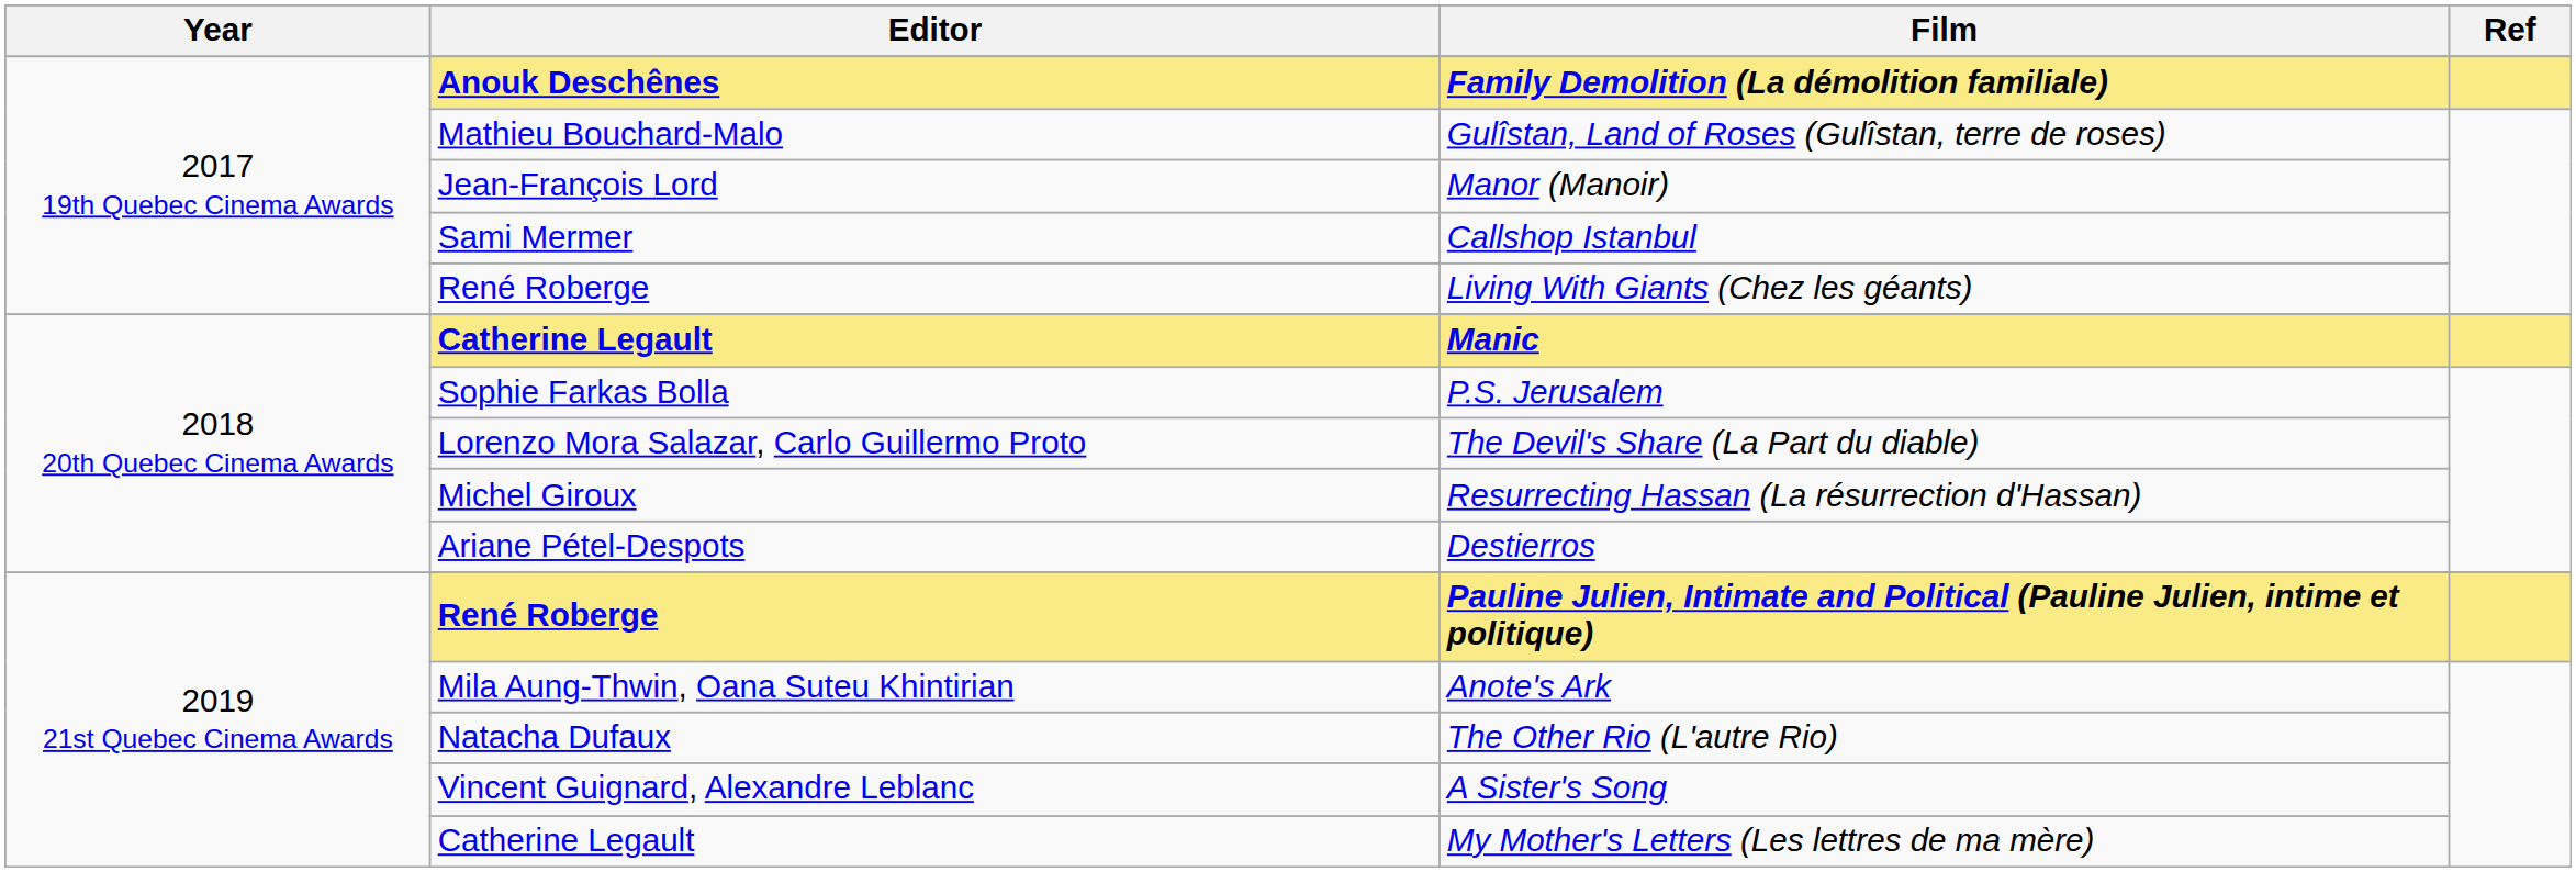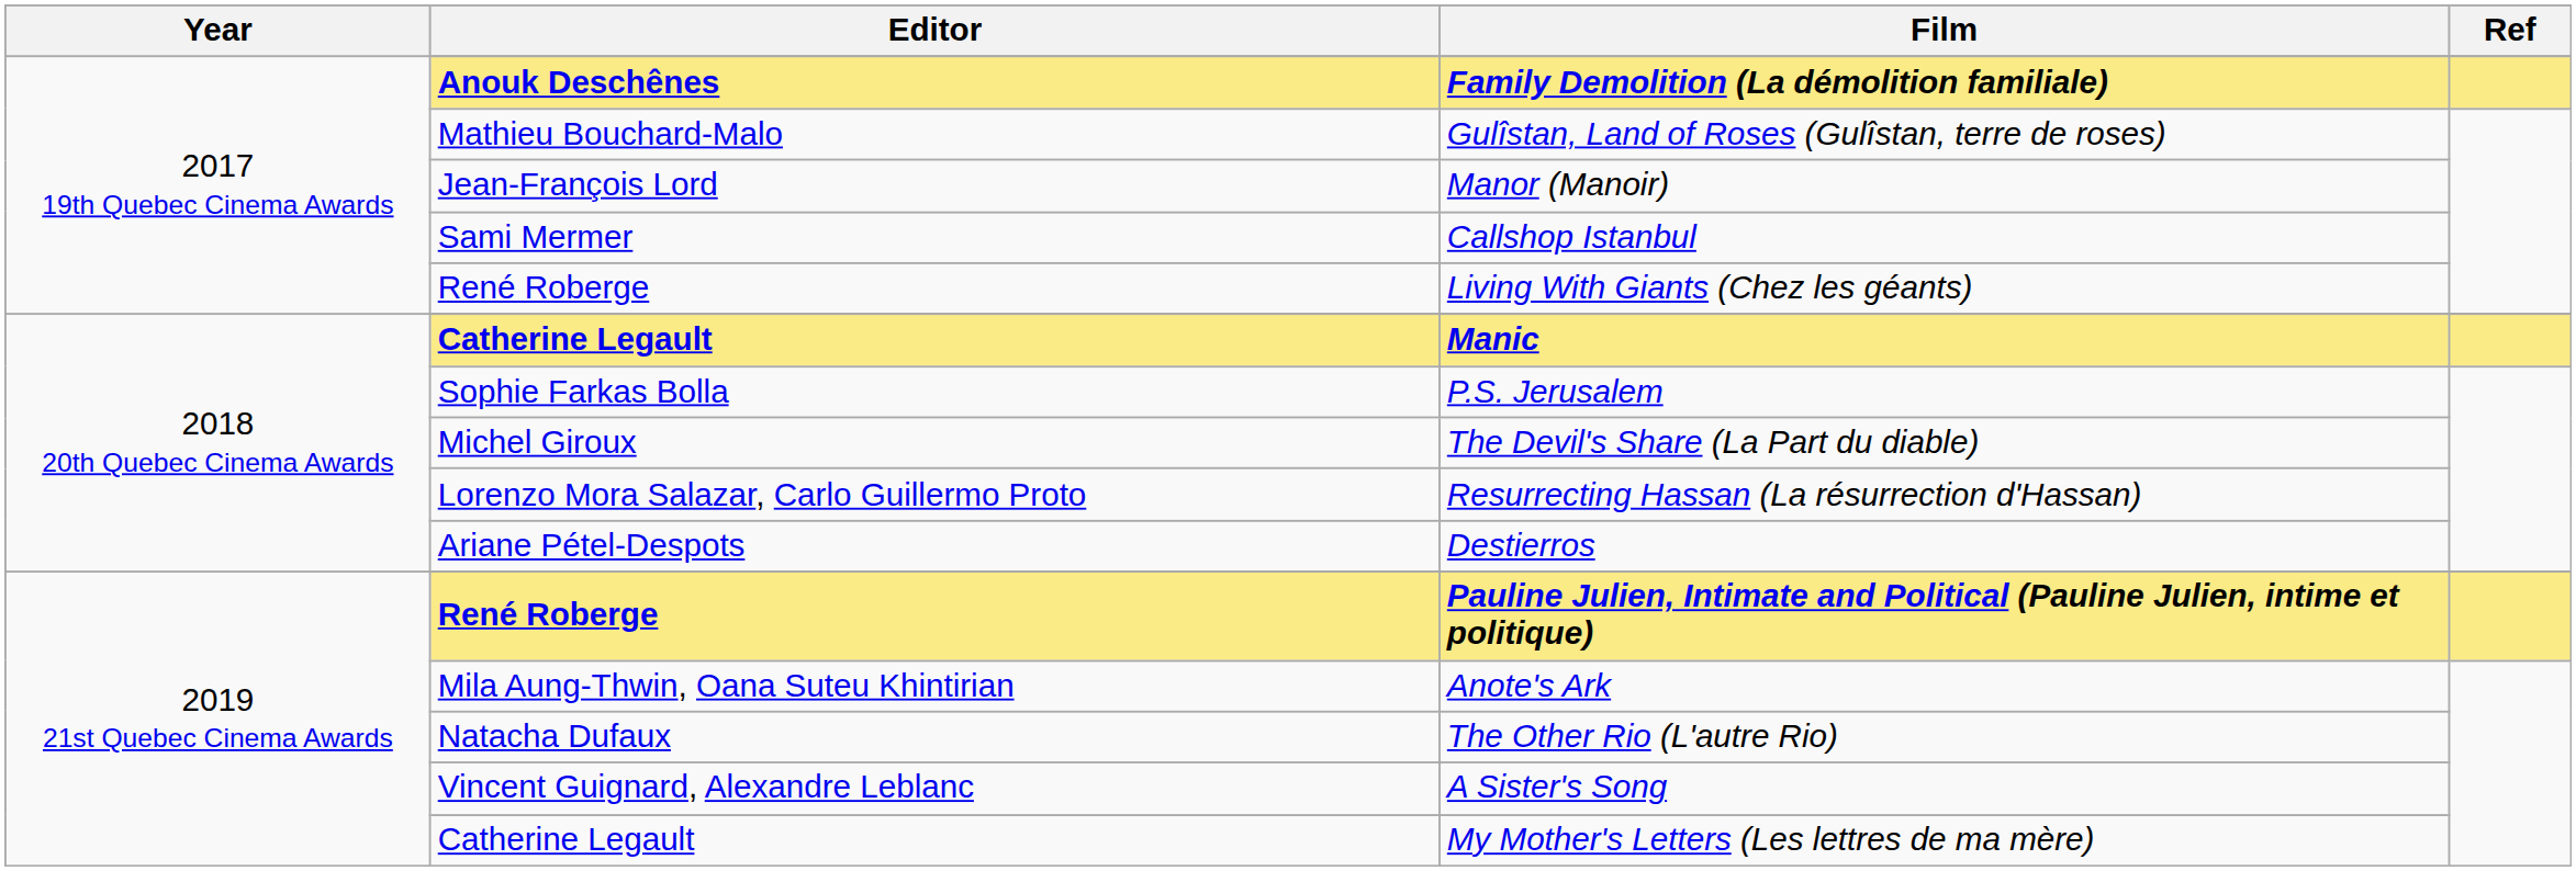The Devil's Share (La Part du diable) | Editor: Lorenzo Mora Salazar, Carlo Guillermo Proto -> Michel Giroux
Resurrecting Hassan (La résurrection d'Hassan) | Editor: Michel Giroux -> Lorenzo Mora Salazar, Carlo Guillermo Proto
